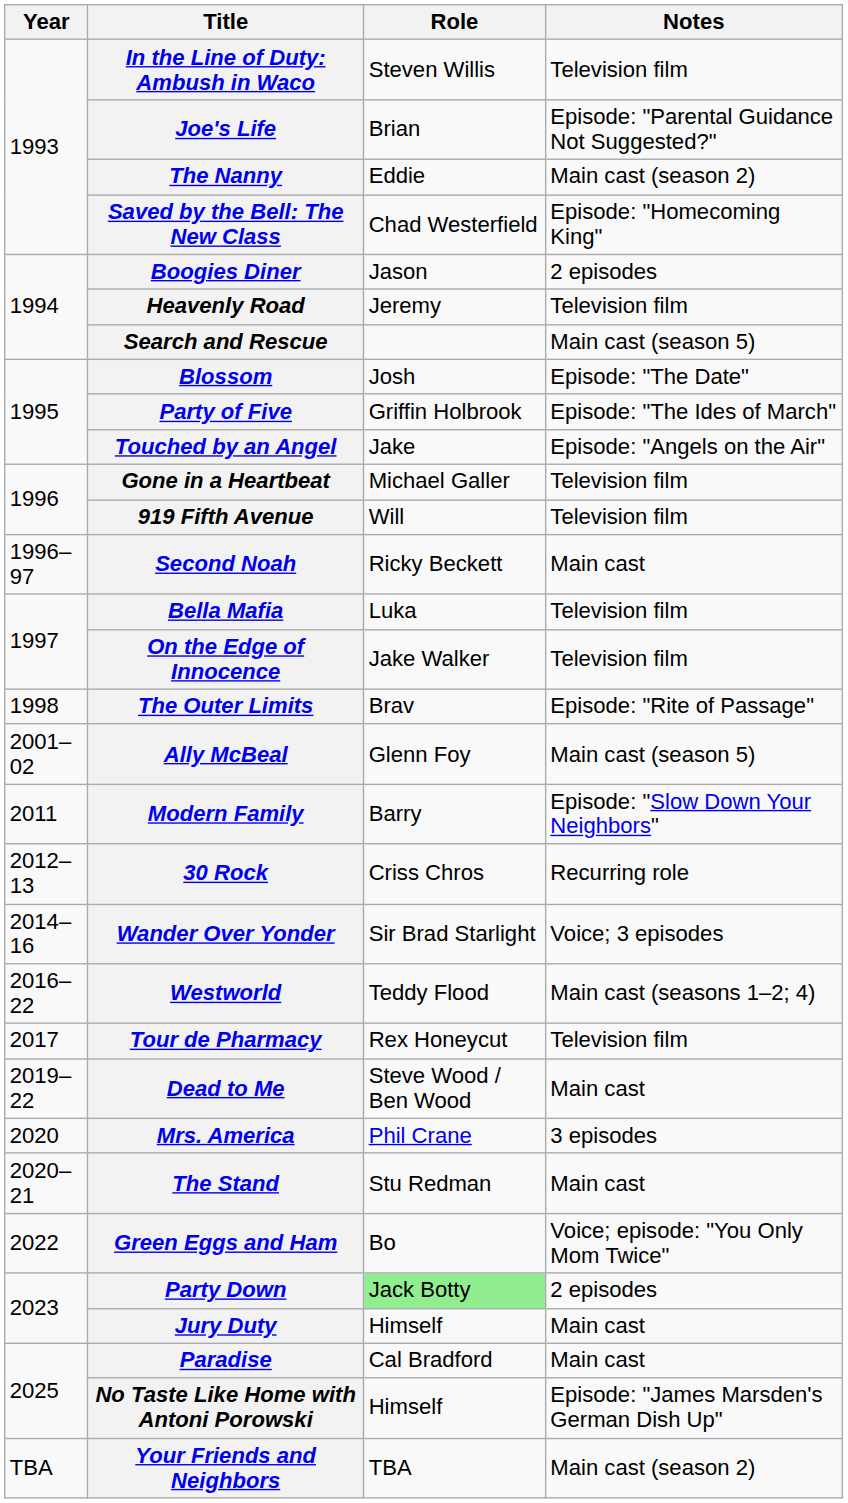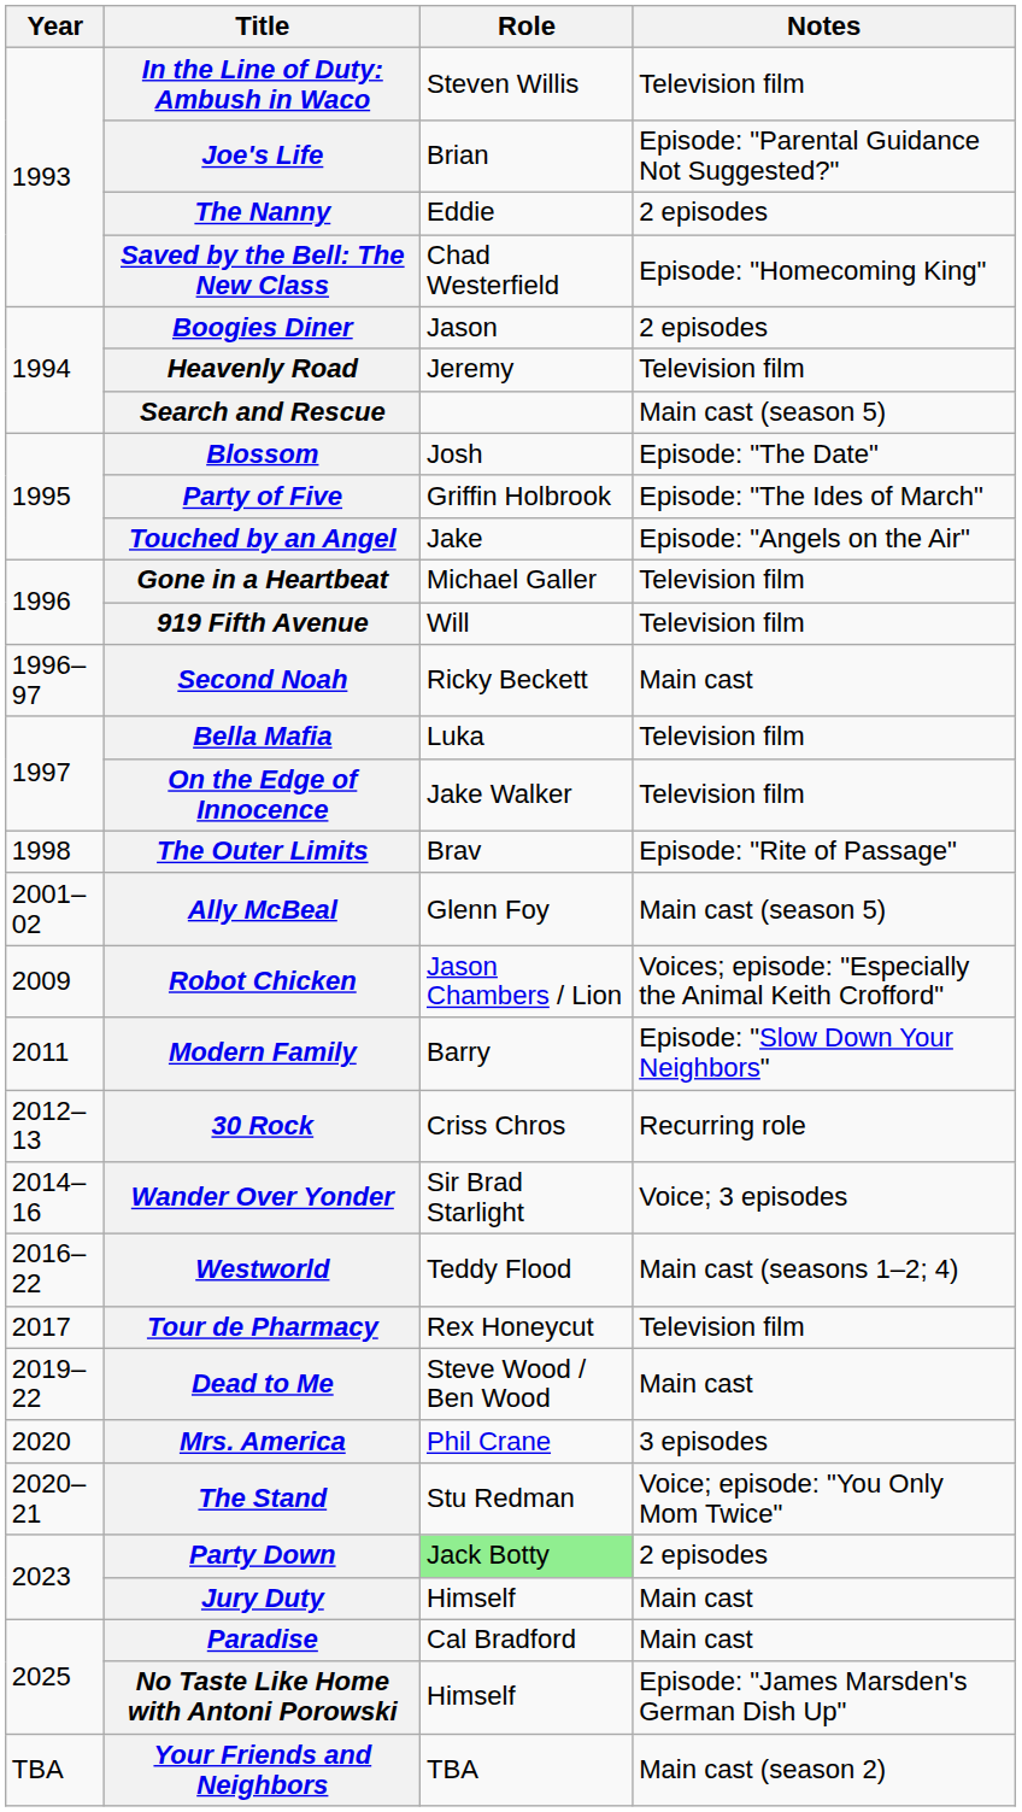The Nanny | Notes: Main cast (season 2) -> 2 episodes
+ row: 2009 | Robot Chicken | Jason Chambers / Lion | Voices; episode: "Especially the Animal Keith Crofford"
The Stand | Notes: Main cast -> Voice; episode: "You Only Mom Twice"
- row: 2022 | Green Eggs and Ham | Bo | Voice; episode: "You Only Mom Twice"
